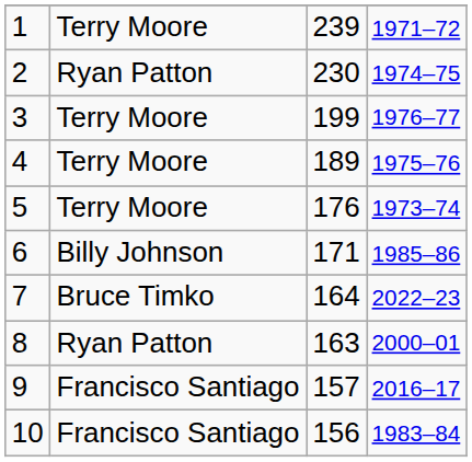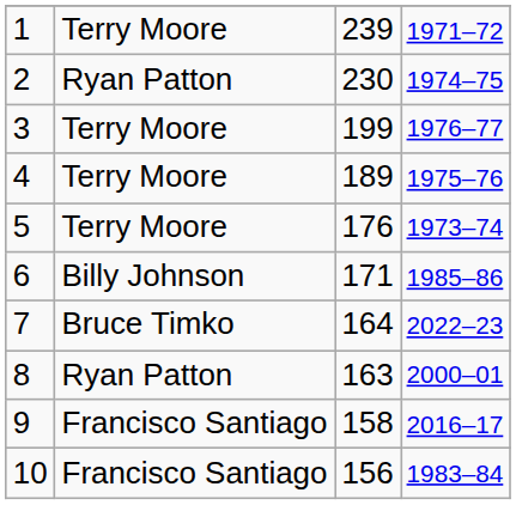9 | column 3: 157 -> 158
